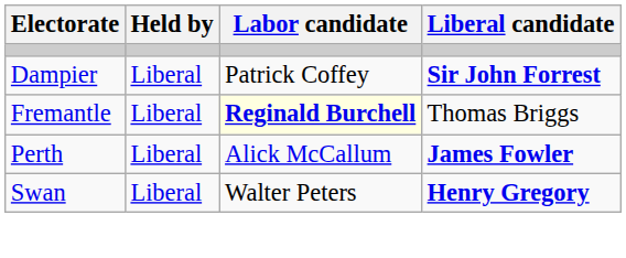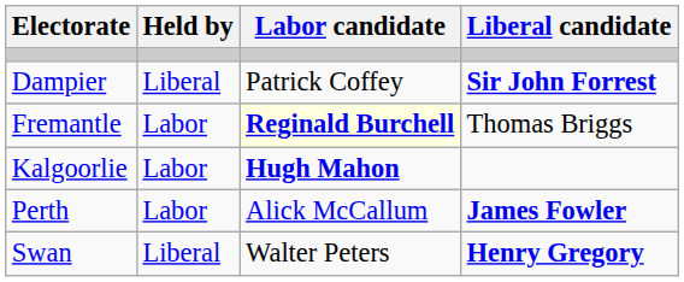Fremantle | Held by: Liberal -> Labor
+ row: Kalgoorlie | Labor | Hugh Mahon
Perth | Held by: Liberal -> Labor
